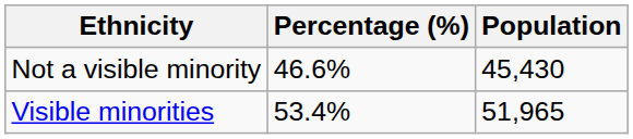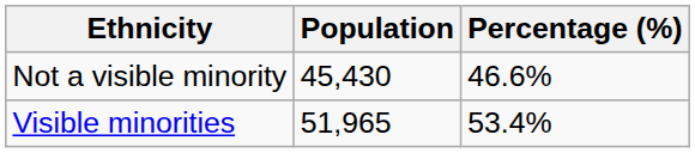columns swapped: Population <-> Percentage (%)
